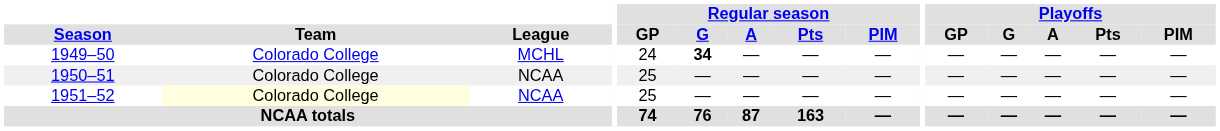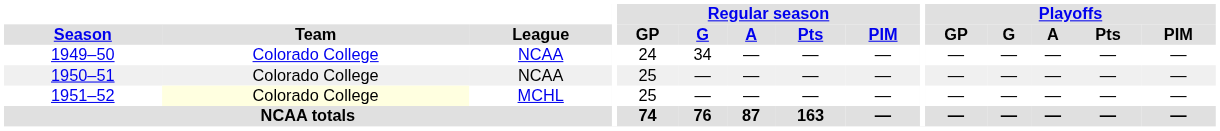1949–50 | League: MCHL -> NCAA
1949–50 | Regular season / G: bold -> normal
1951–52 | League: NCAA -> MCHL
